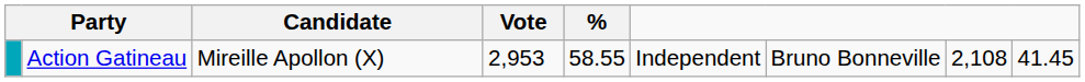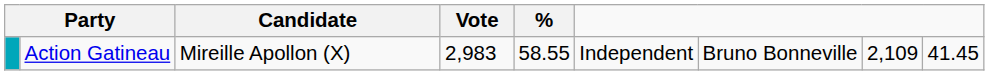Action Gatineau | Vote: 2,953 -> 2,983
Action Gatineau | column 8: 2,108 -> 2,109
